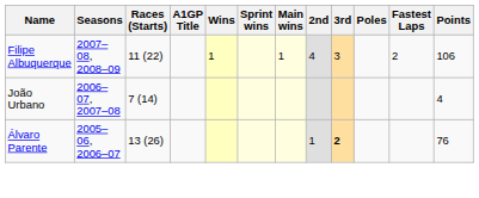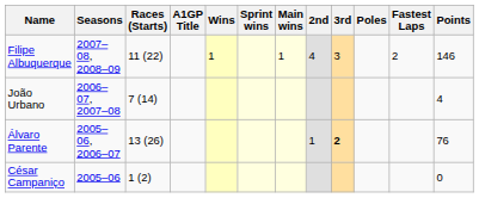Filipe Albuquerque | Points: 106 -> 146
+ row: César Campaniço | 2005–06 | 1 (2) | 0
